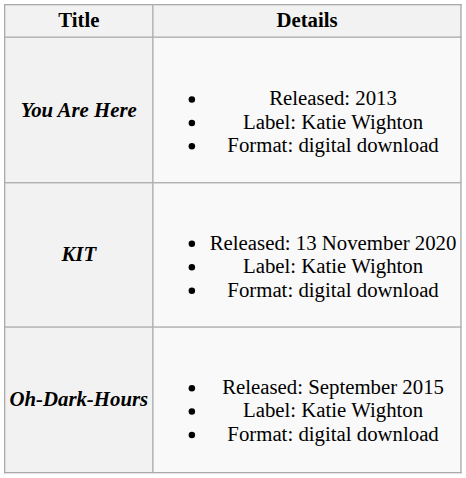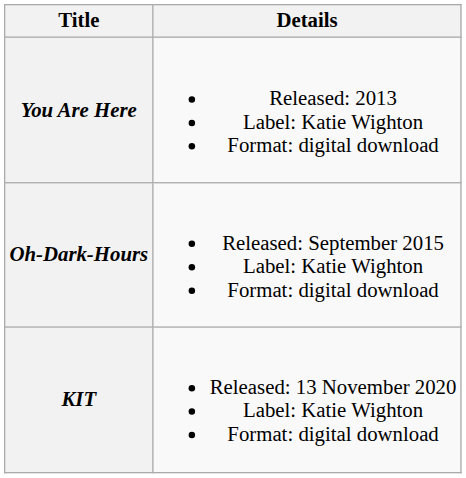rows swapped: Oh-Dark-Hours <-> KIT
